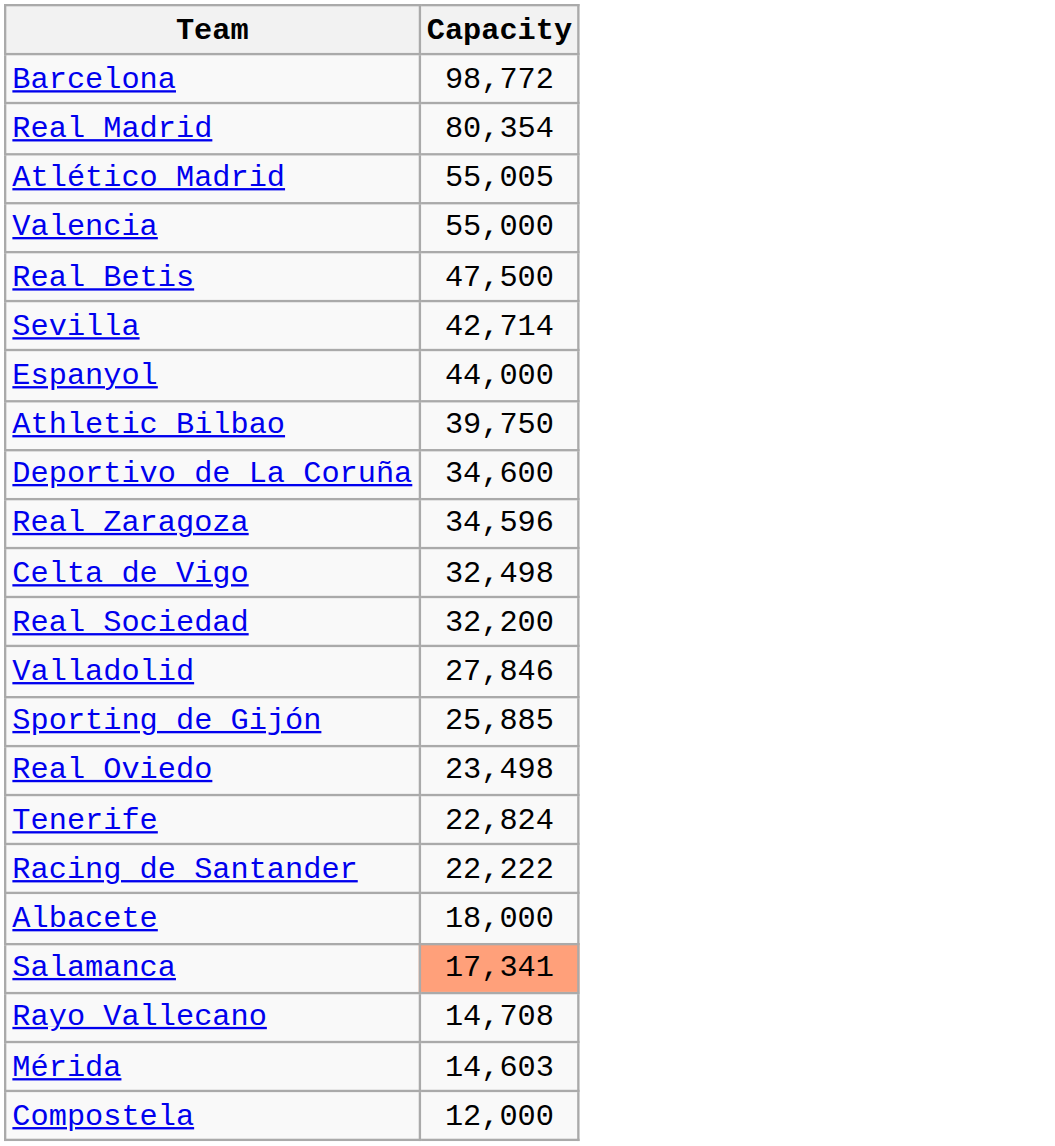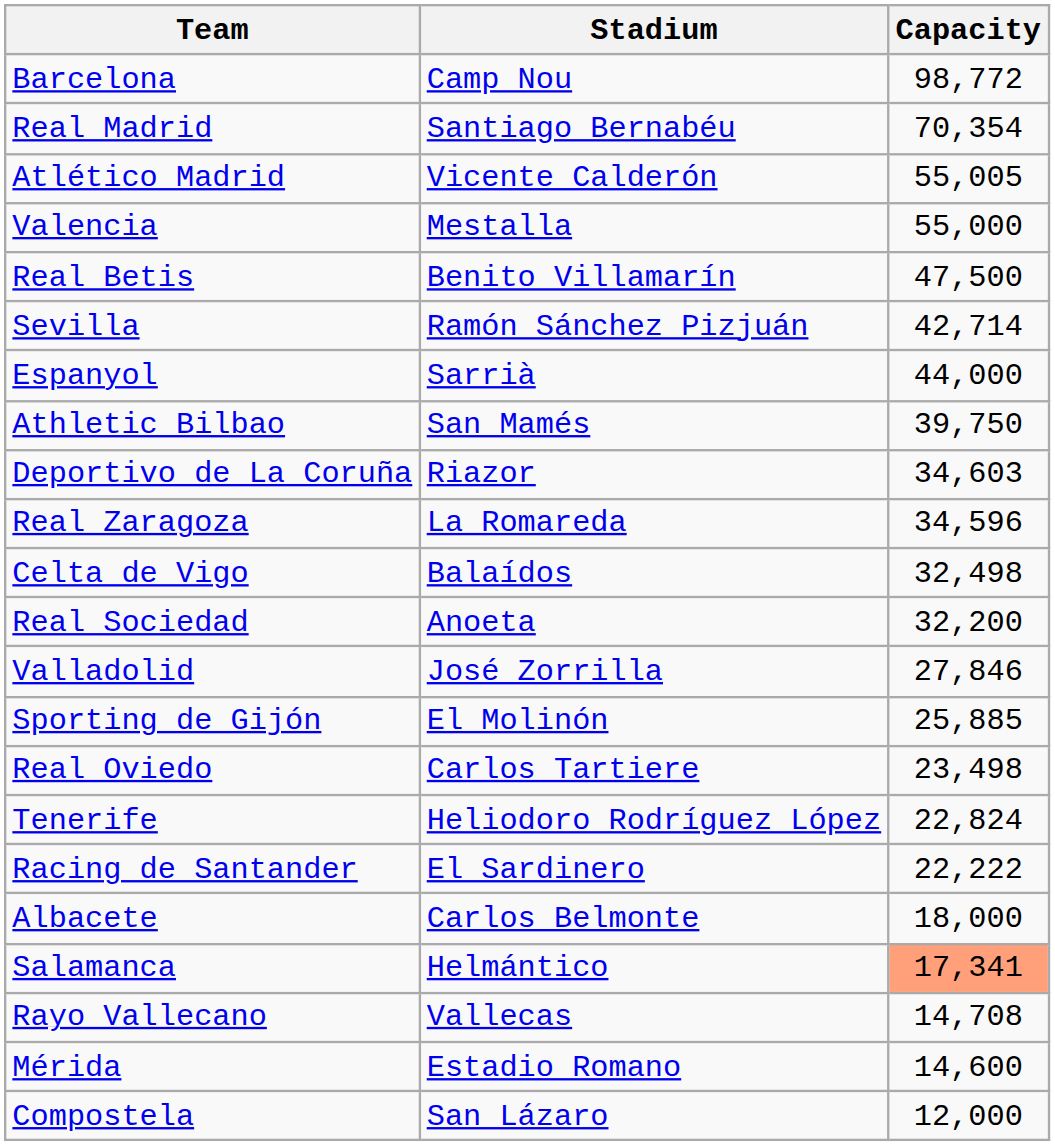+ column: Stadium | Camp Nou | Santiago Bernabéu | Vicente Calderón | Mestalla | Benito Villamarín | Ramón Sánchez Pizjuán | Sarrià | San Mamés | Riazor | La Romareda | Balaídos | Anoeta | José Zorrilla | El Molinón | Carlos Tartiere | Heliodoro Rodríguez López | El Sardinero | Carlos Belmonte | Helmántico | Vallecas | Estadio Romano | San Lázaro
Real Madrid | Capacity: 80,354 -> 70,354
Deportivo de La Coruña | Capacity: 34,600 -> 34,603
Mérida | Capacity: 14,603 -> 14,600
